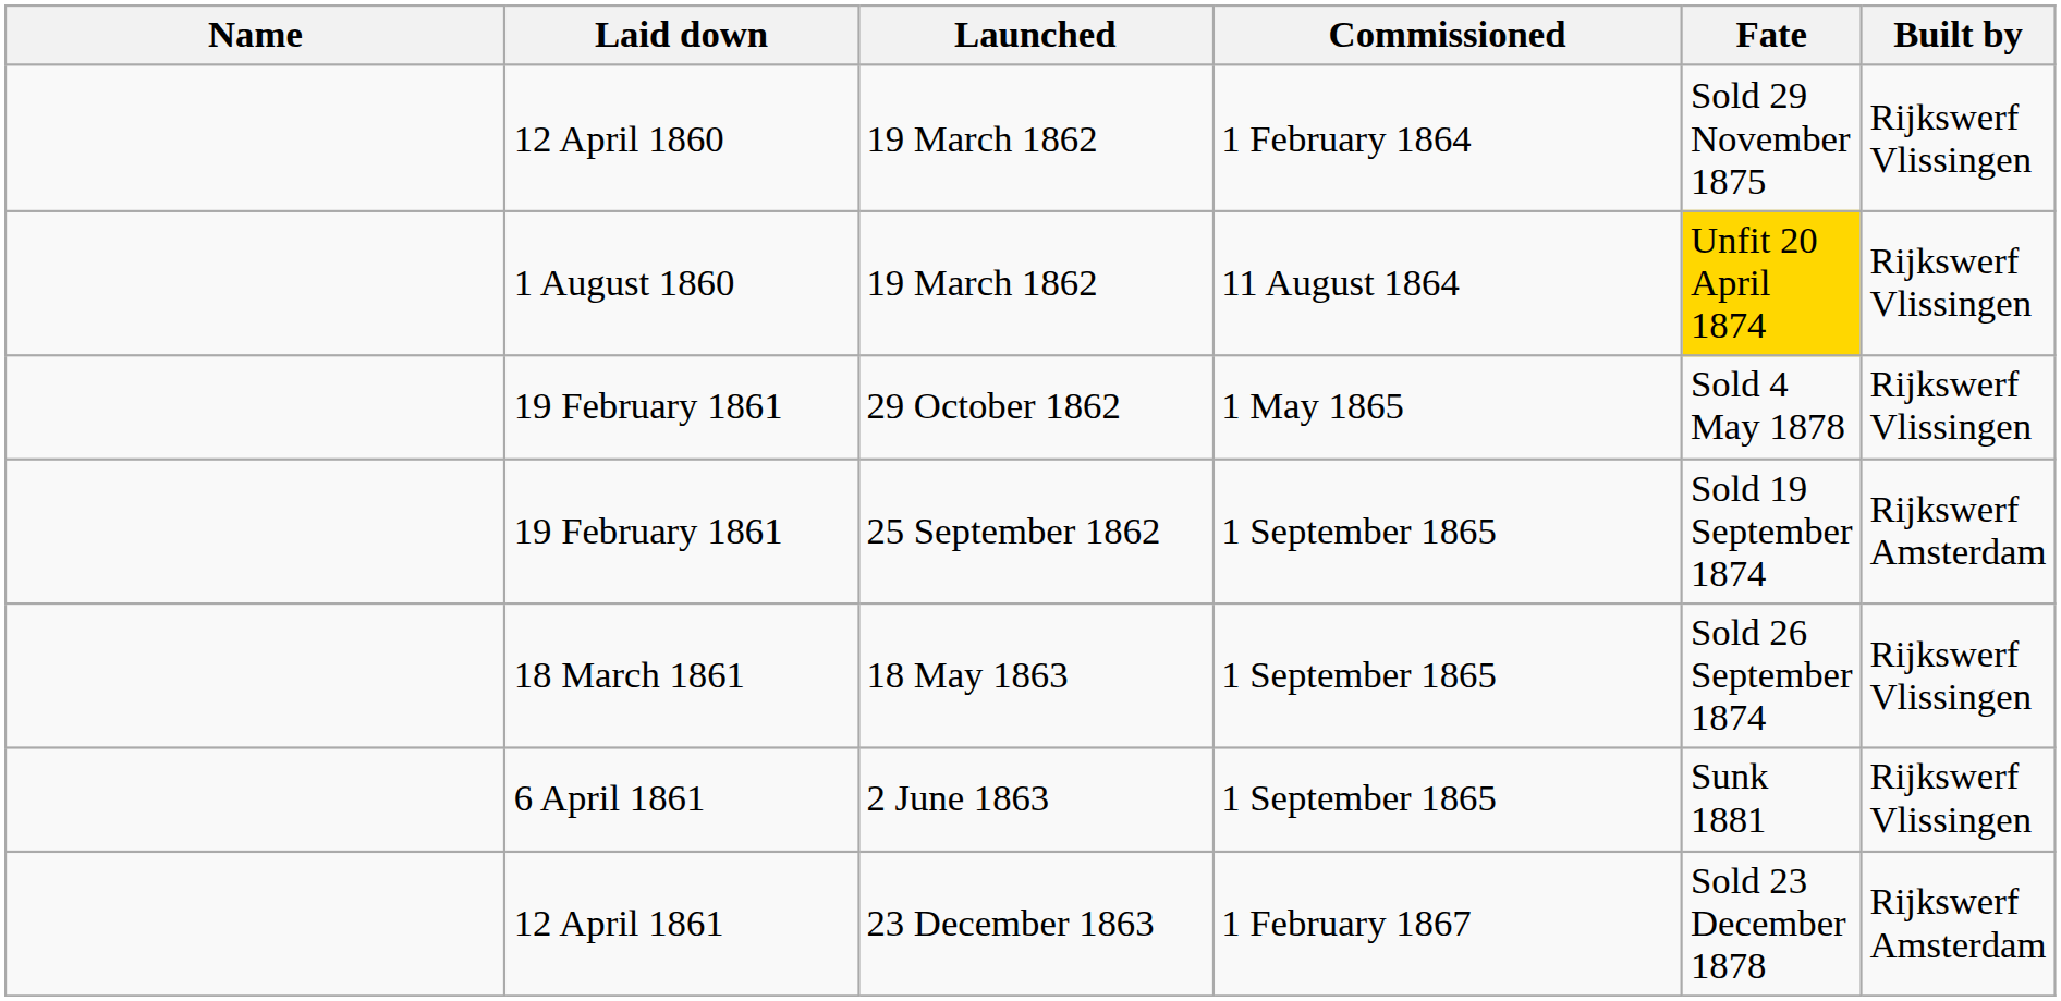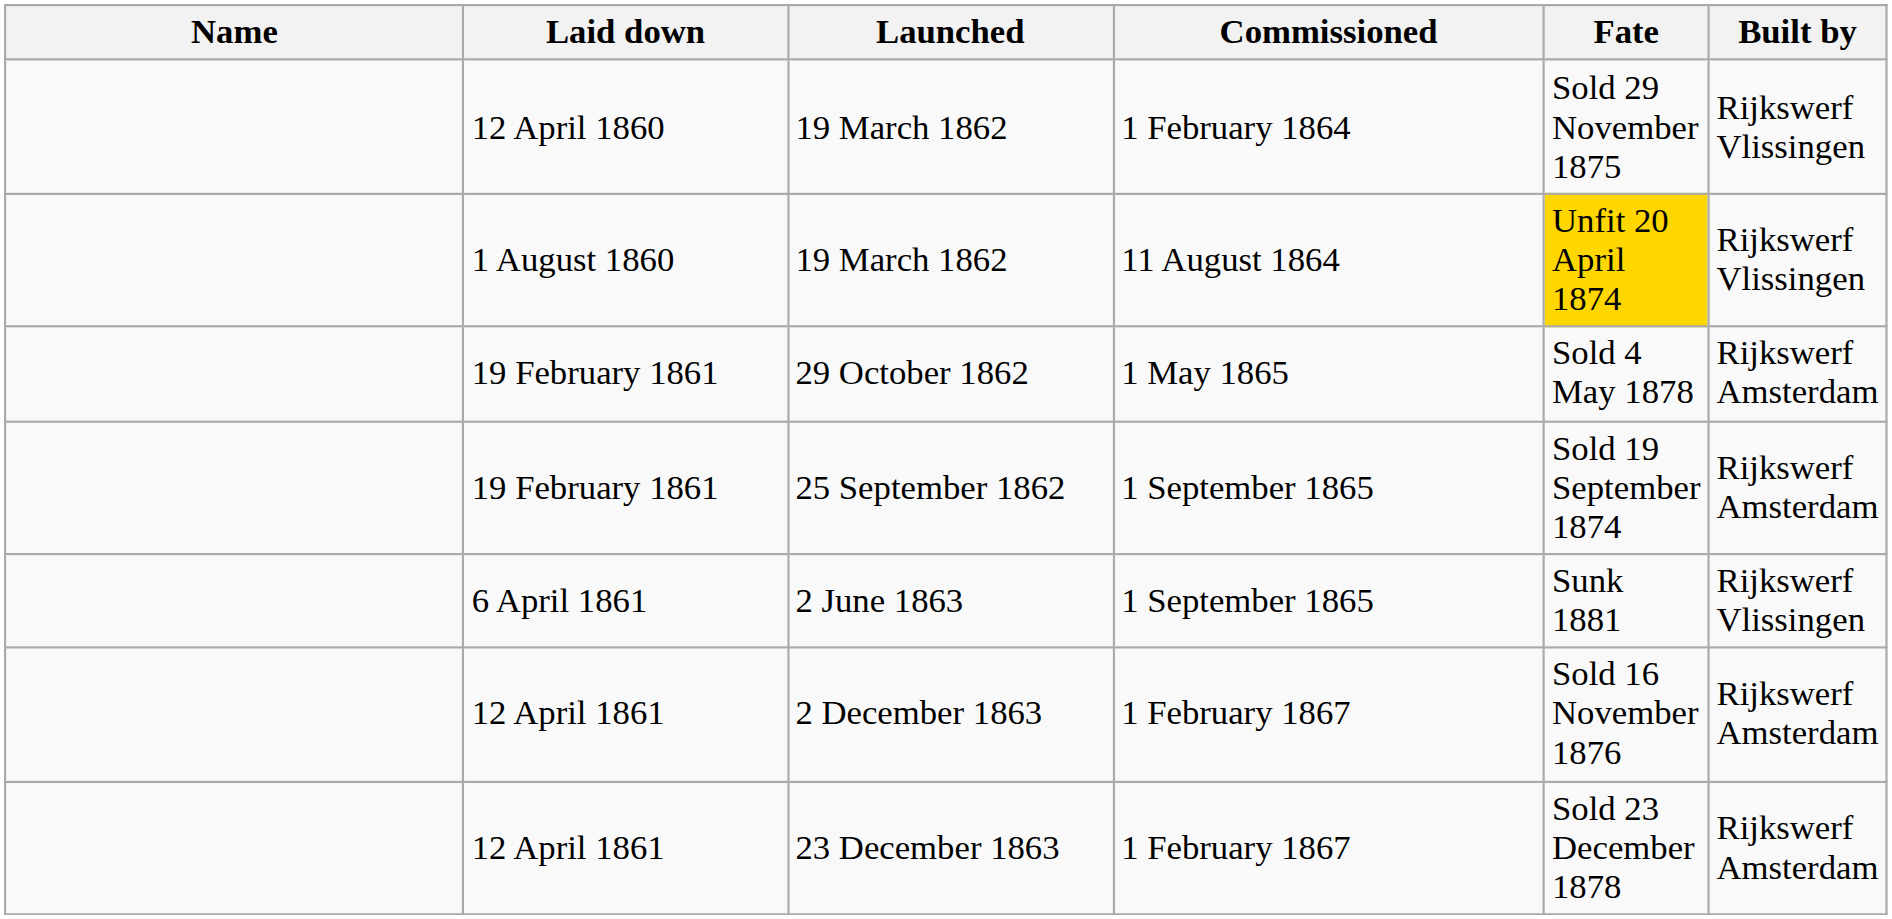29 October 1862 | Built by: Rijkswerf Vlissingen -> Rijkswerf Amsterdam
- row: 18 March 1861 | 18 May 1863 | 1 September 1865 | Sold 26 September 1874 | Rijkswerf Vlissingen
+ row: 12 April 1861 | 2 December 1863 | 1 February 1867 | Sold 16 November 1876 | Rijkswerf Amsterdam
